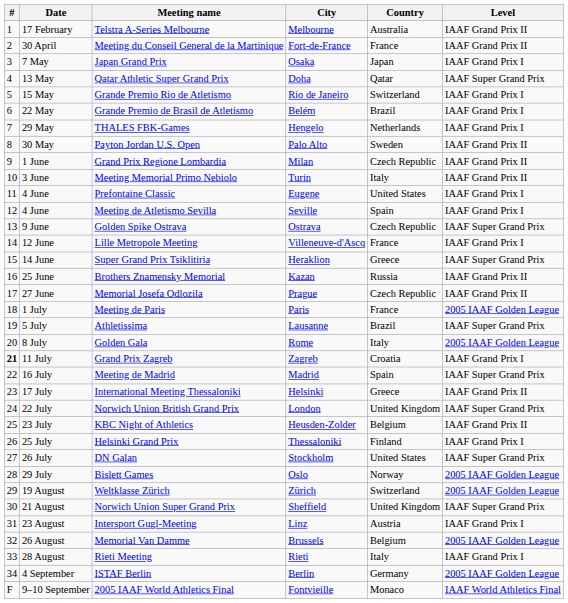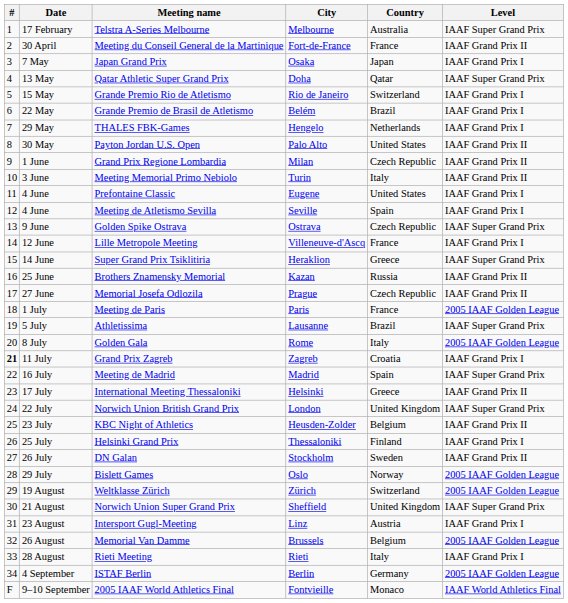Telstra A-Series Melbourne | Level: IAAF Grand Prix II -> IAAF Super Grand Prix
Payton Jordan U.S. Open | Country: Sweden -> United States
DN Galan | Country: United States -> Sweden
DN Galan | Level: IAAF Super Grand Prix -> IAAF Grand Prix II
